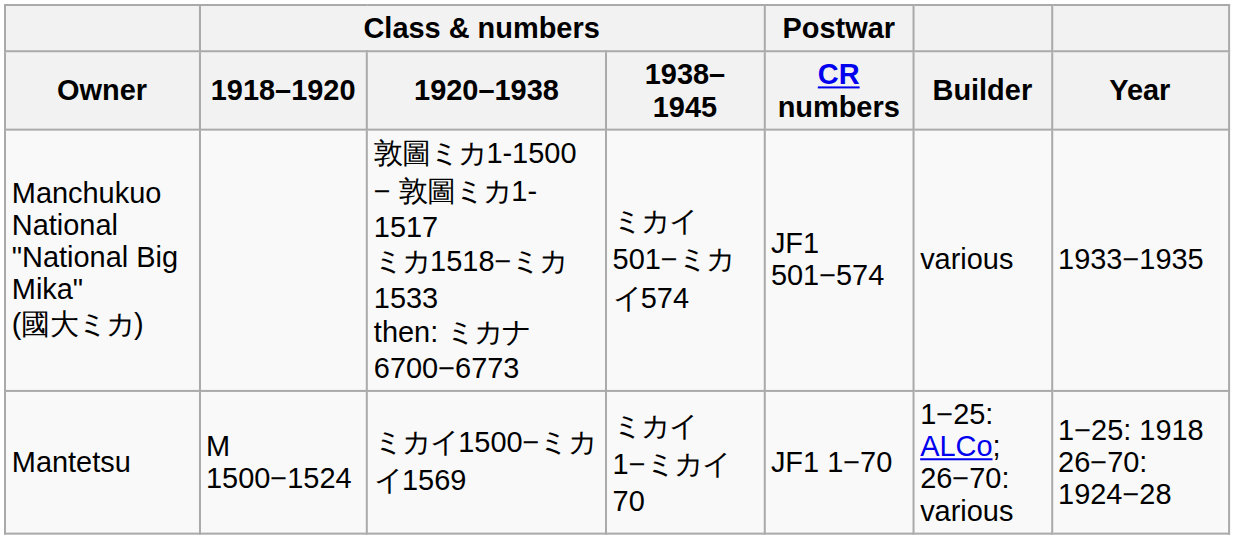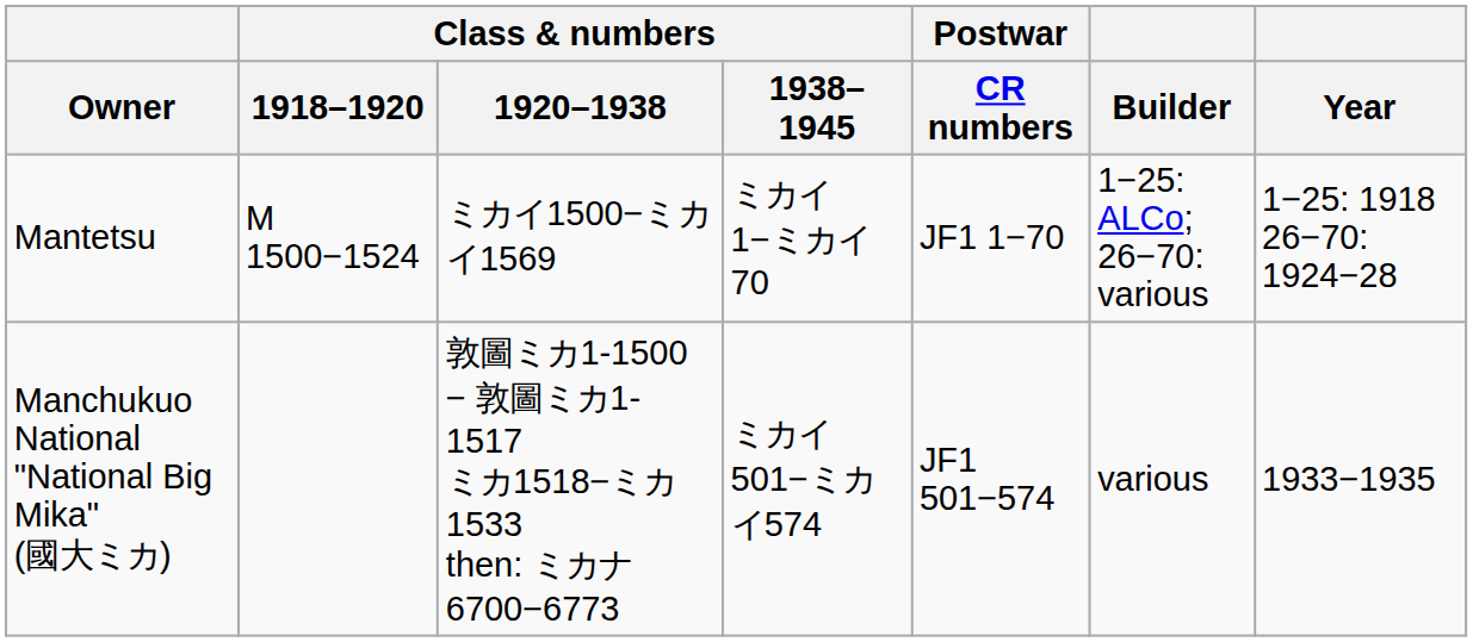rows swapped: Mantetsu <-> Manchukuo National "National Big Mika" (國大ミカ)
